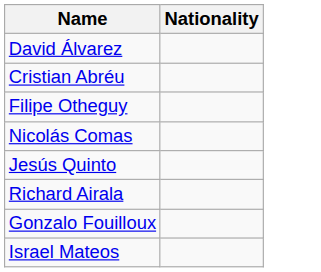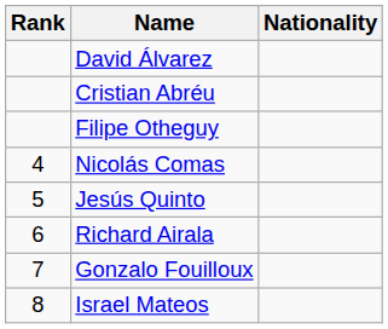+ column: Rank | 4 | 5 | 6 | 7 | 8
